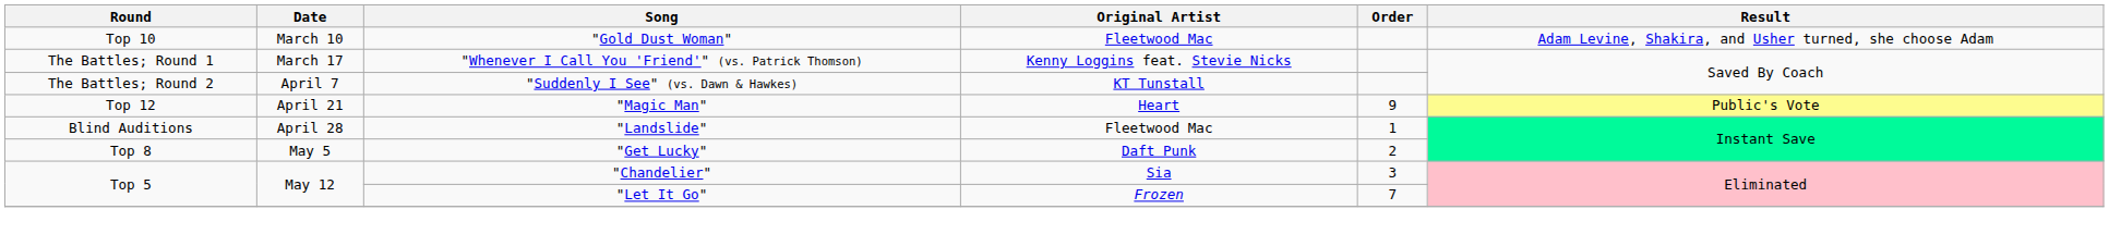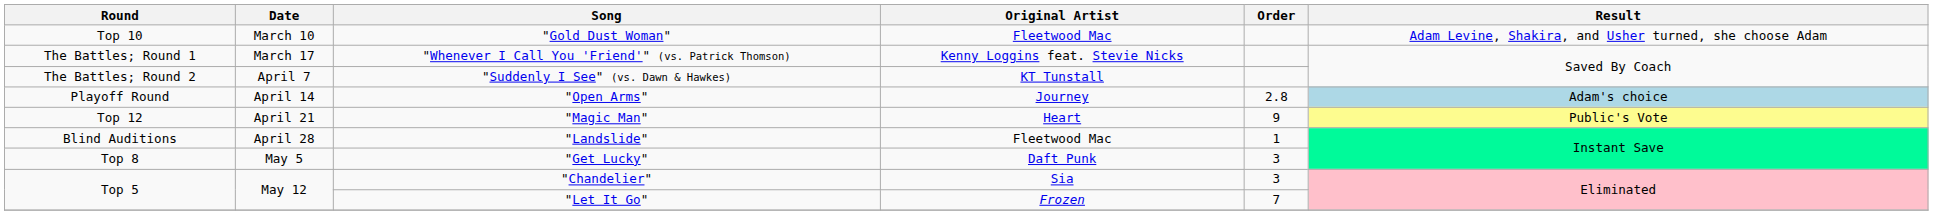+ row: Playoff Round | April 14 | "Open Arms" | Journey | 2.8 | Adam's choice
"Get Lucky" | Order: 2 -> 3
